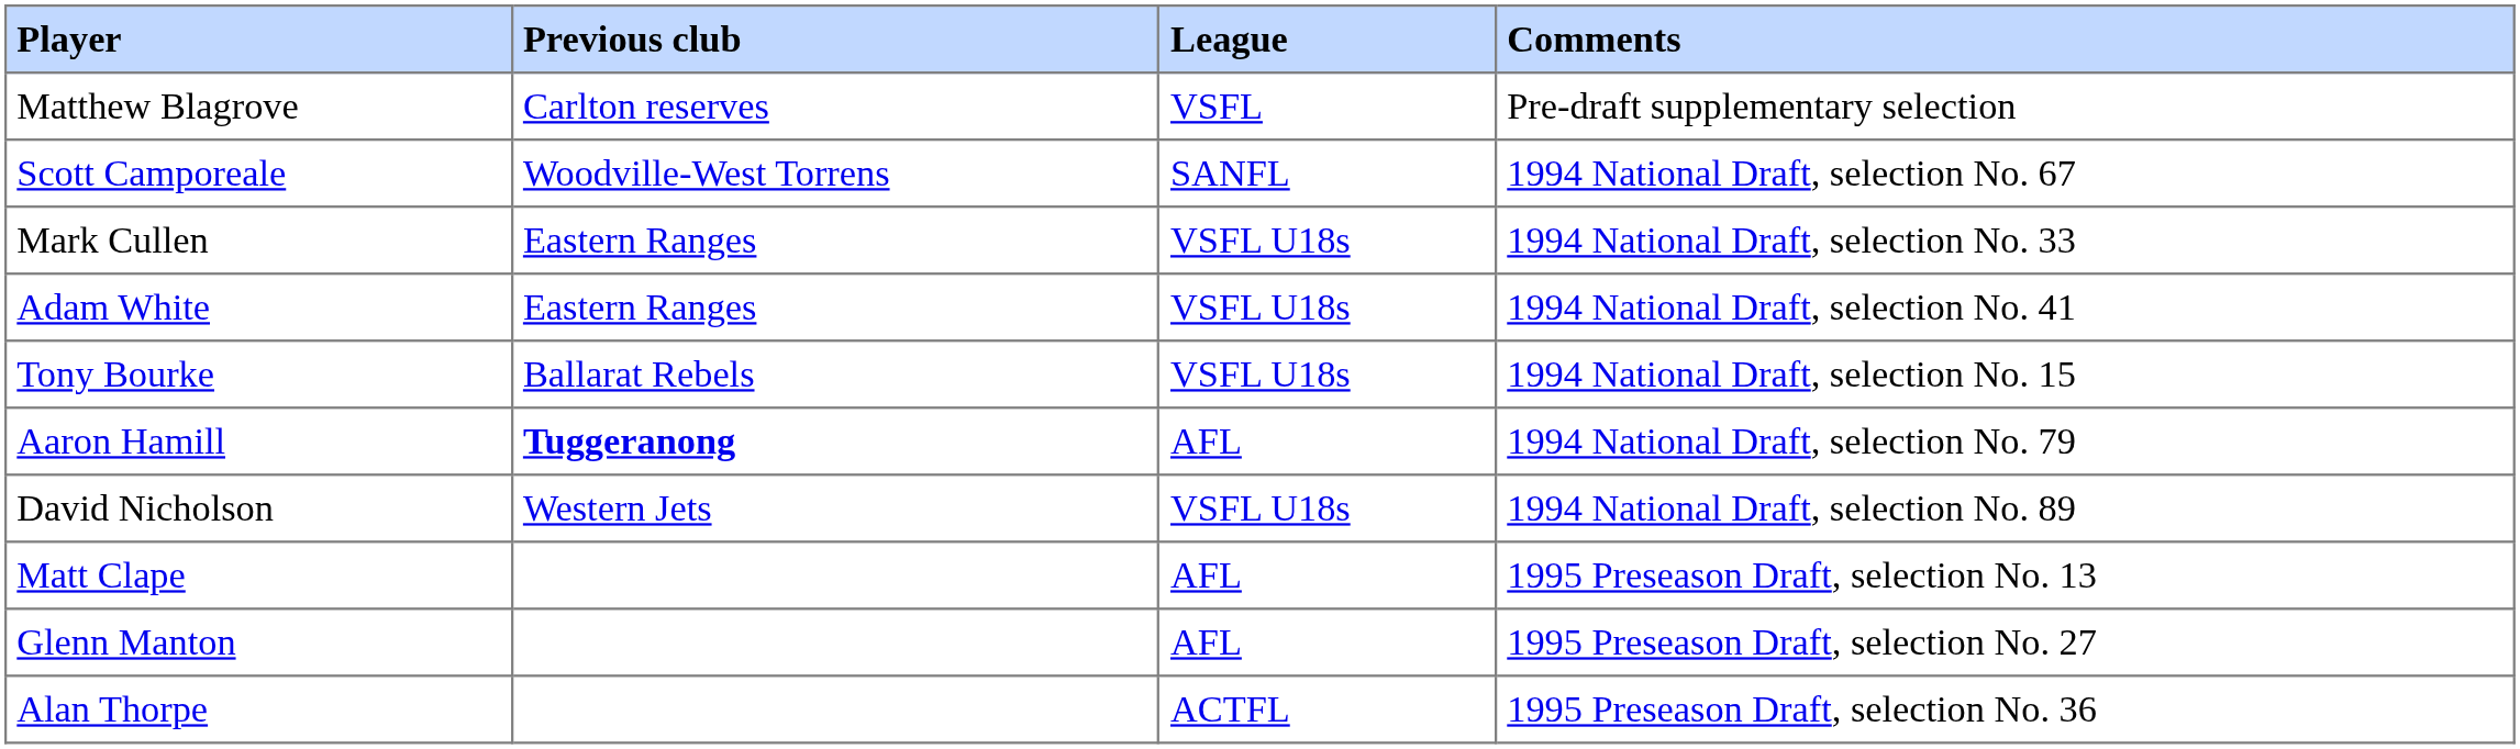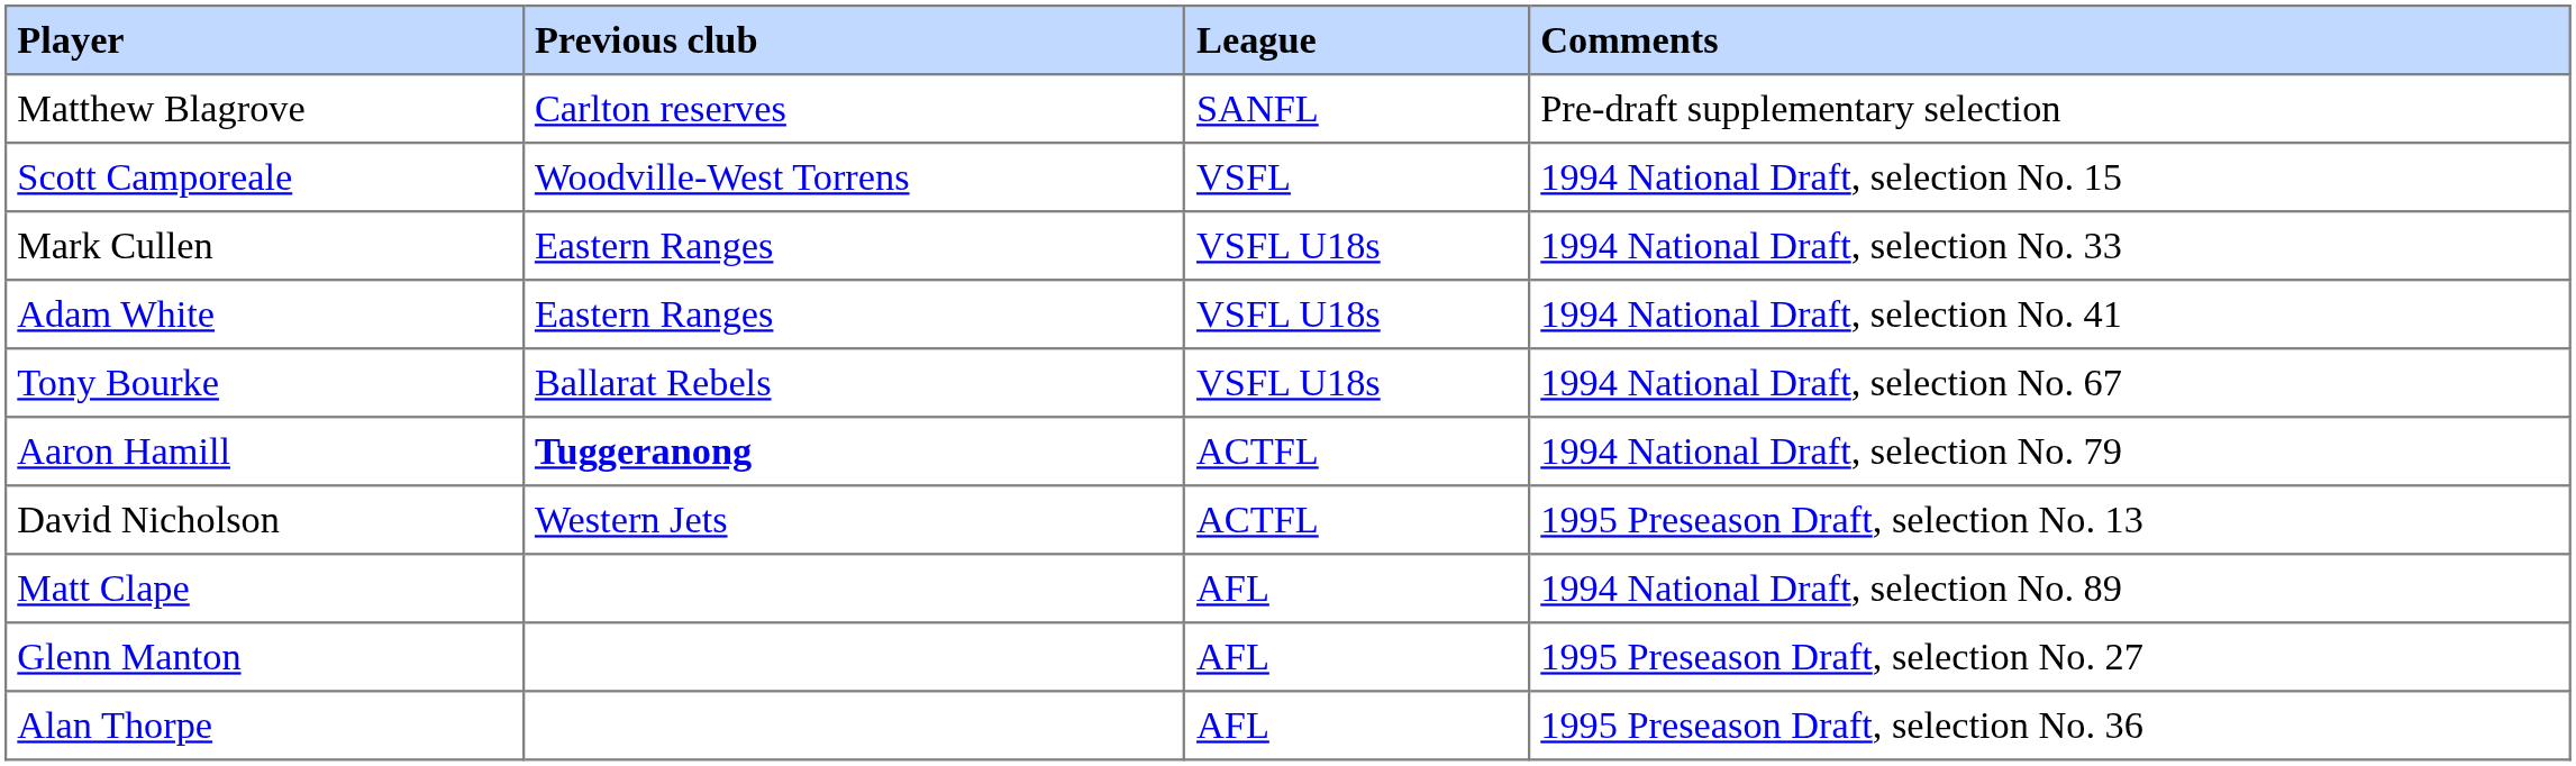Matthew Blagrove | League: VSFL -> SANFL
Scott Camporeale | League: SANFL -> VSFL
Scott Camporeale | Comments: 1994 National Draft, selection No. 67 -> 1994 National Draft, selection No. 15
Tony Bourke | Comments: 1994 National Draft, selection No. 15 -> 1994 National Draft, selection No. 67
Aaron Hamill | League: AFL -> ACTFL
David Nicholson | League: VSFL U18s -> ACTFL
David Nicholson | Comments: 1994 National Draft, selection No. 89 -> 1995 Preseason Draft, selection No. 13
Matt Clape | Comments: 1995 Preseason Draft, selection No. 13 -> 1994 National Draft, selection No. 89
Alan Thorpe | League: ACTFL -> AFL
